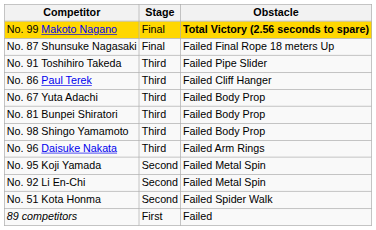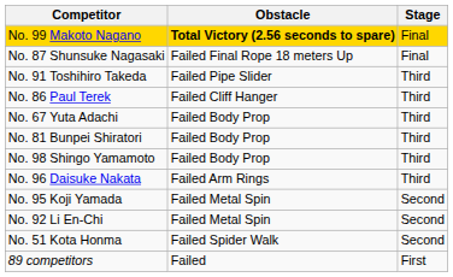columns swapped: Stage <-> Obstacle
